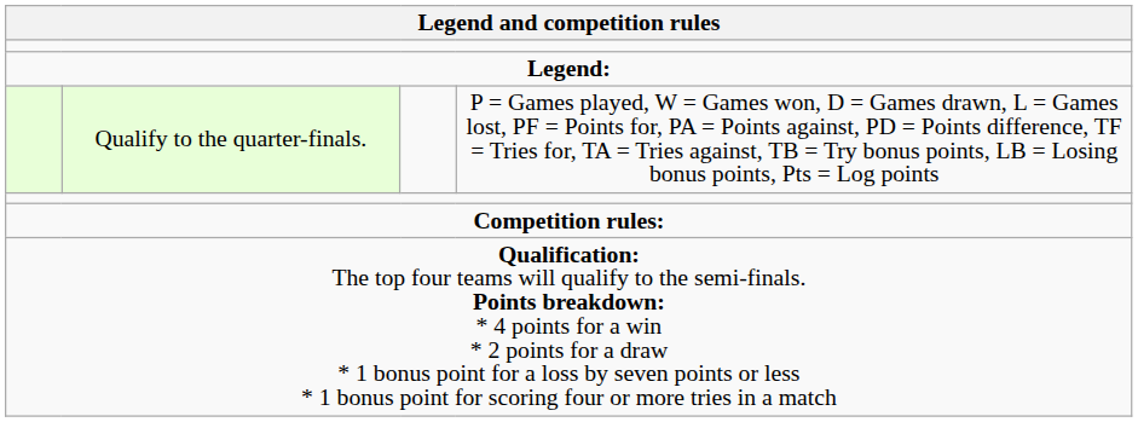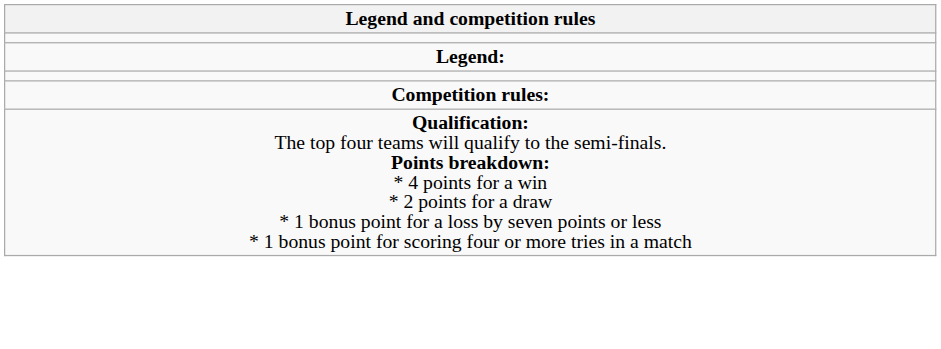- row: Qualify to the quarter-finals. | P = Games played, W = Games won, D = Games drawn, L = Games lost, PF = Points for, PA = Points against, PD = Points difference, TF = Tries for, TA = Tries against, TB = Try bonus points, LB = Losing bonus points, Pts = Log points
